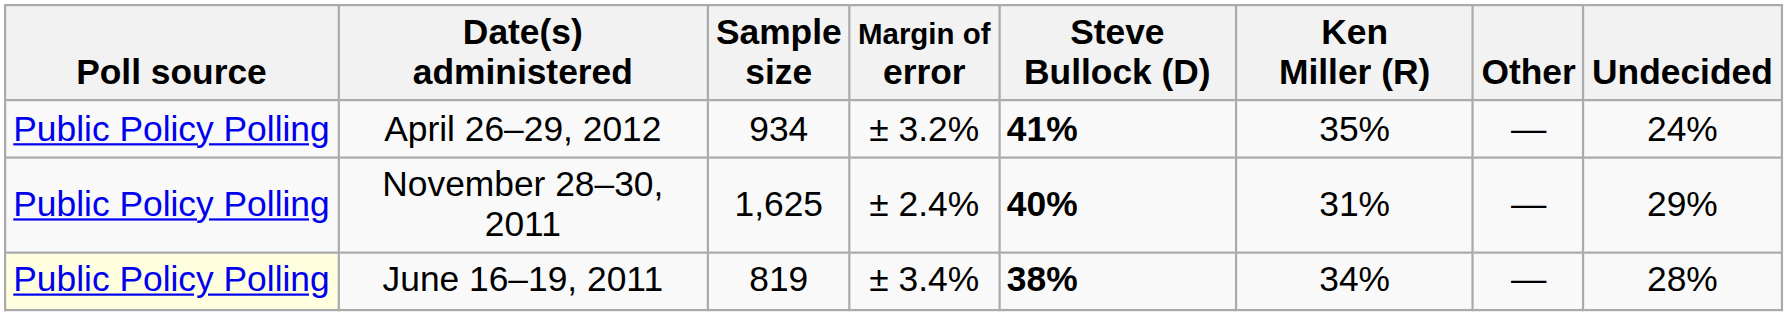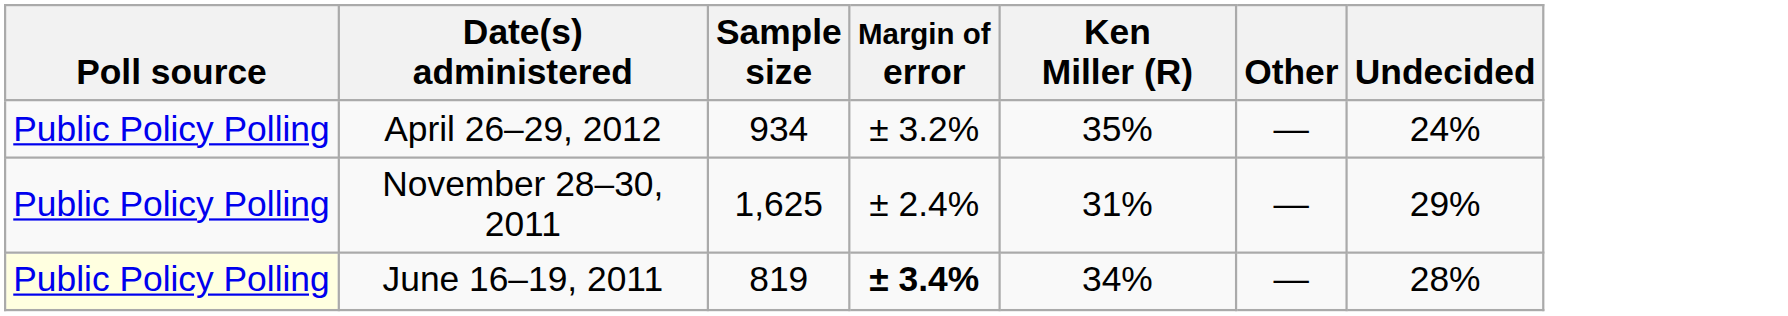- column: Steve Bullock (D) | 41% | 40% | 38%
June 16–19, 2011 | Margin of error: normal -> bold
